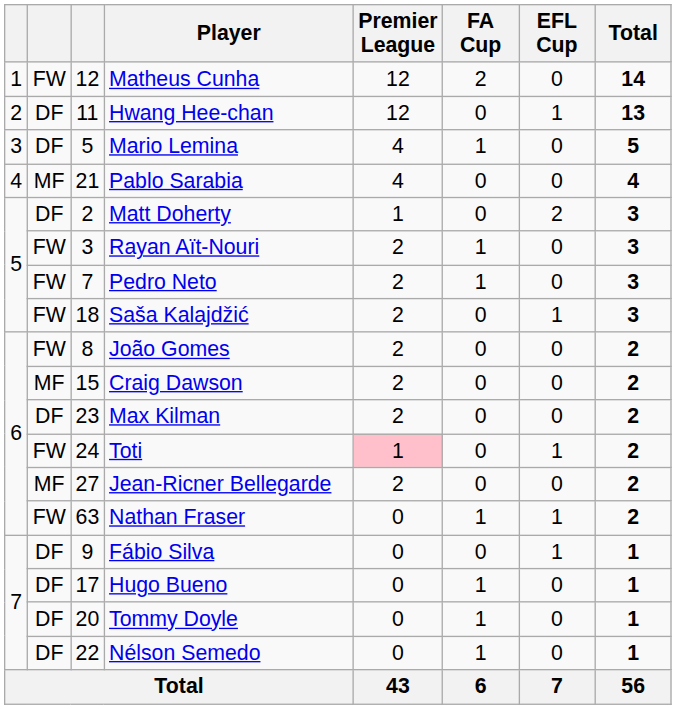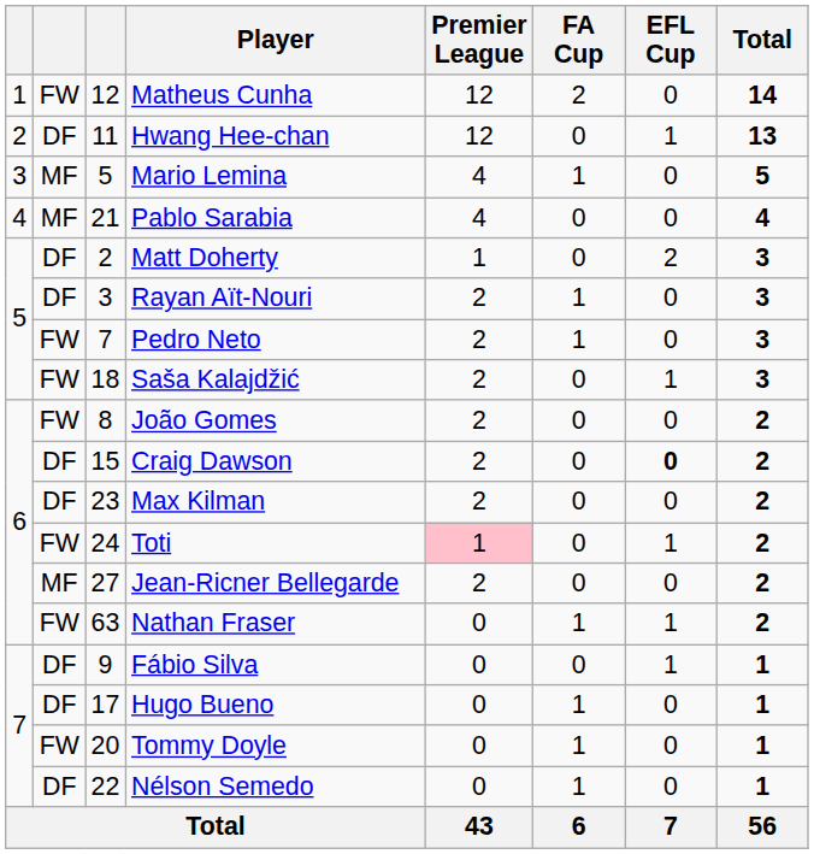Mario Lemina | column 2: DF -> MF
Rayan Aït-Nouri | column 2: FW -> DF
Craig Dawson | column 2: MF -> DF
Craig Dawson | EFL Cup: normal -> bold
Tommy Doyle | column 2: DF -> FW
